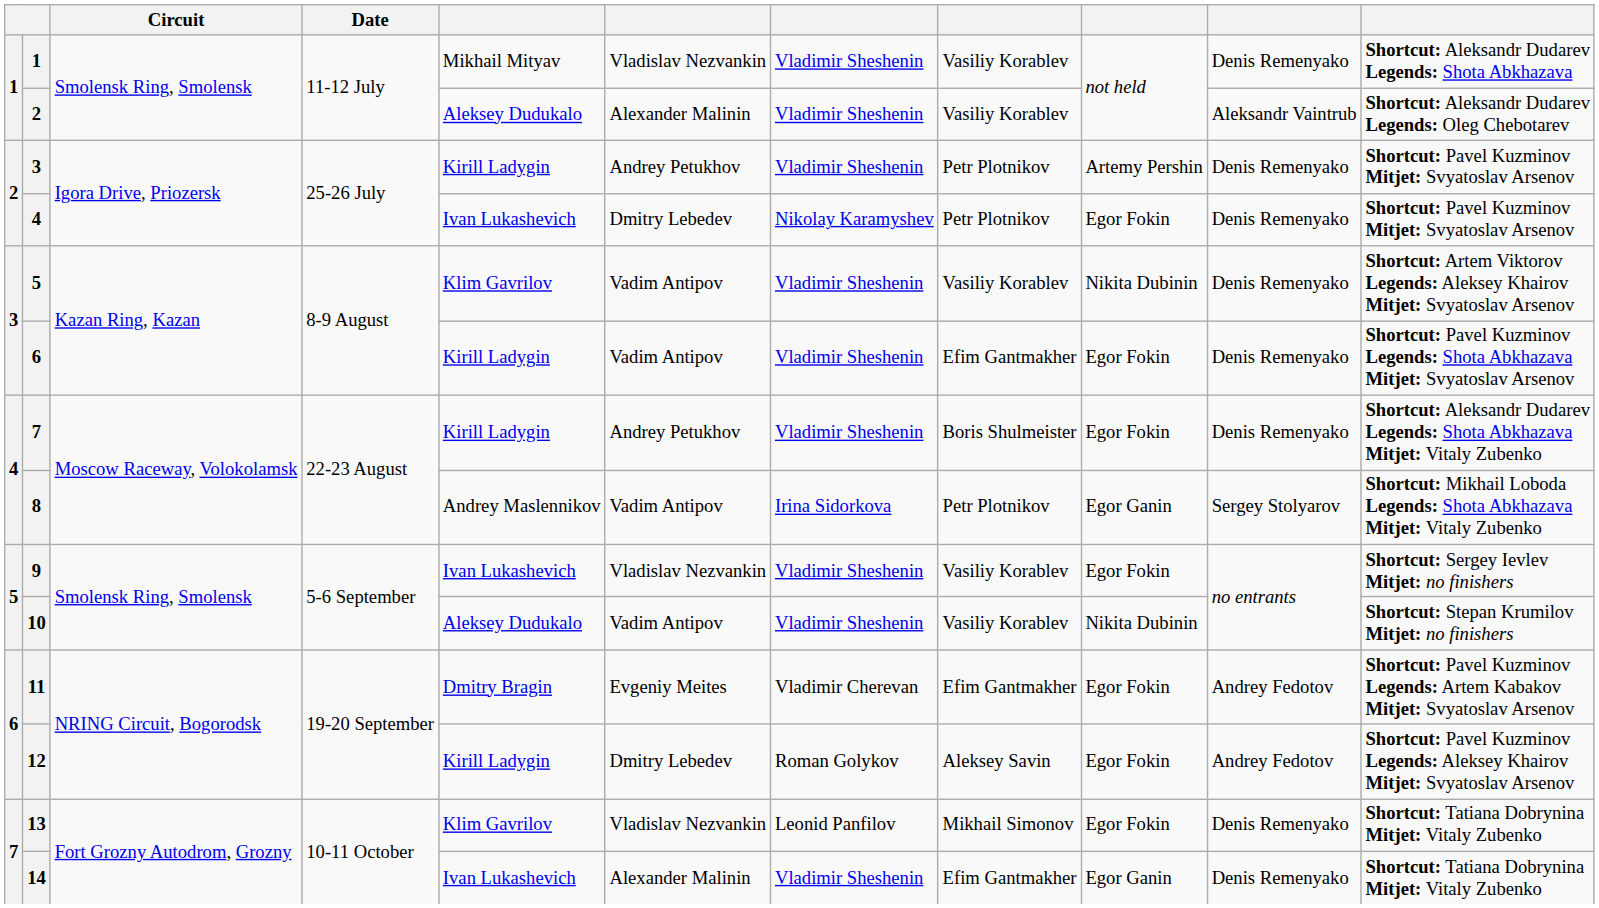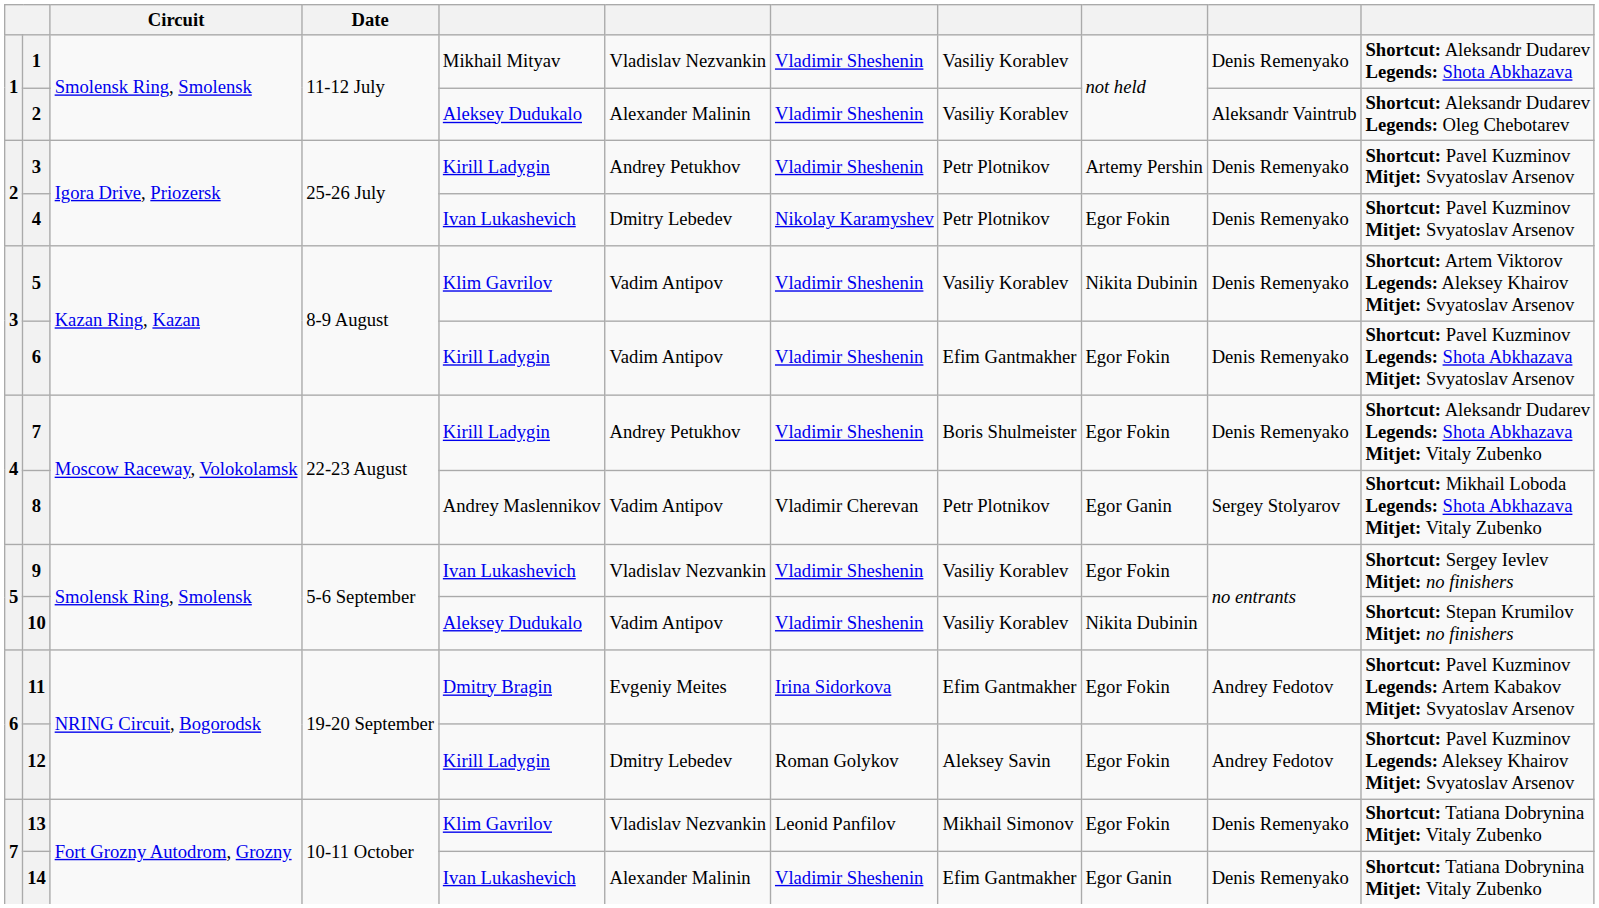8 | column 7: Irina Sidorkova -> Vladimir Cherevan
11 | column 7: Vladimir Cherevan -> Irina Sidorkova
